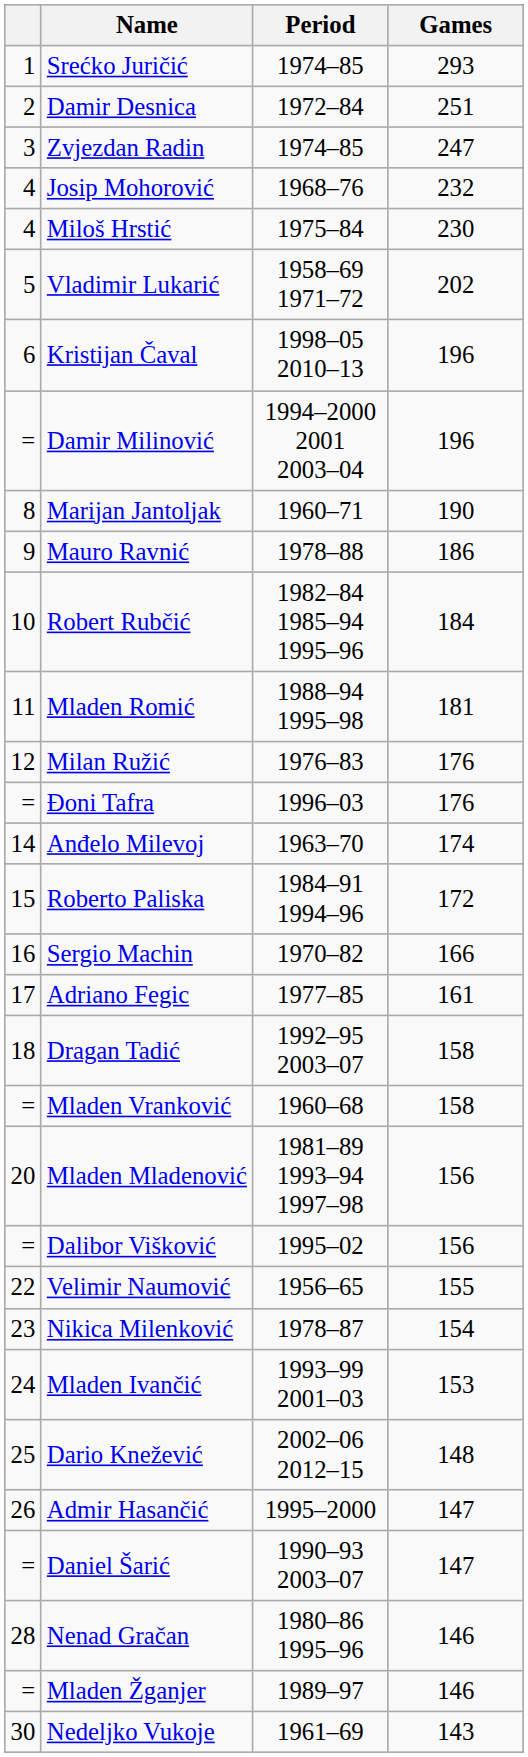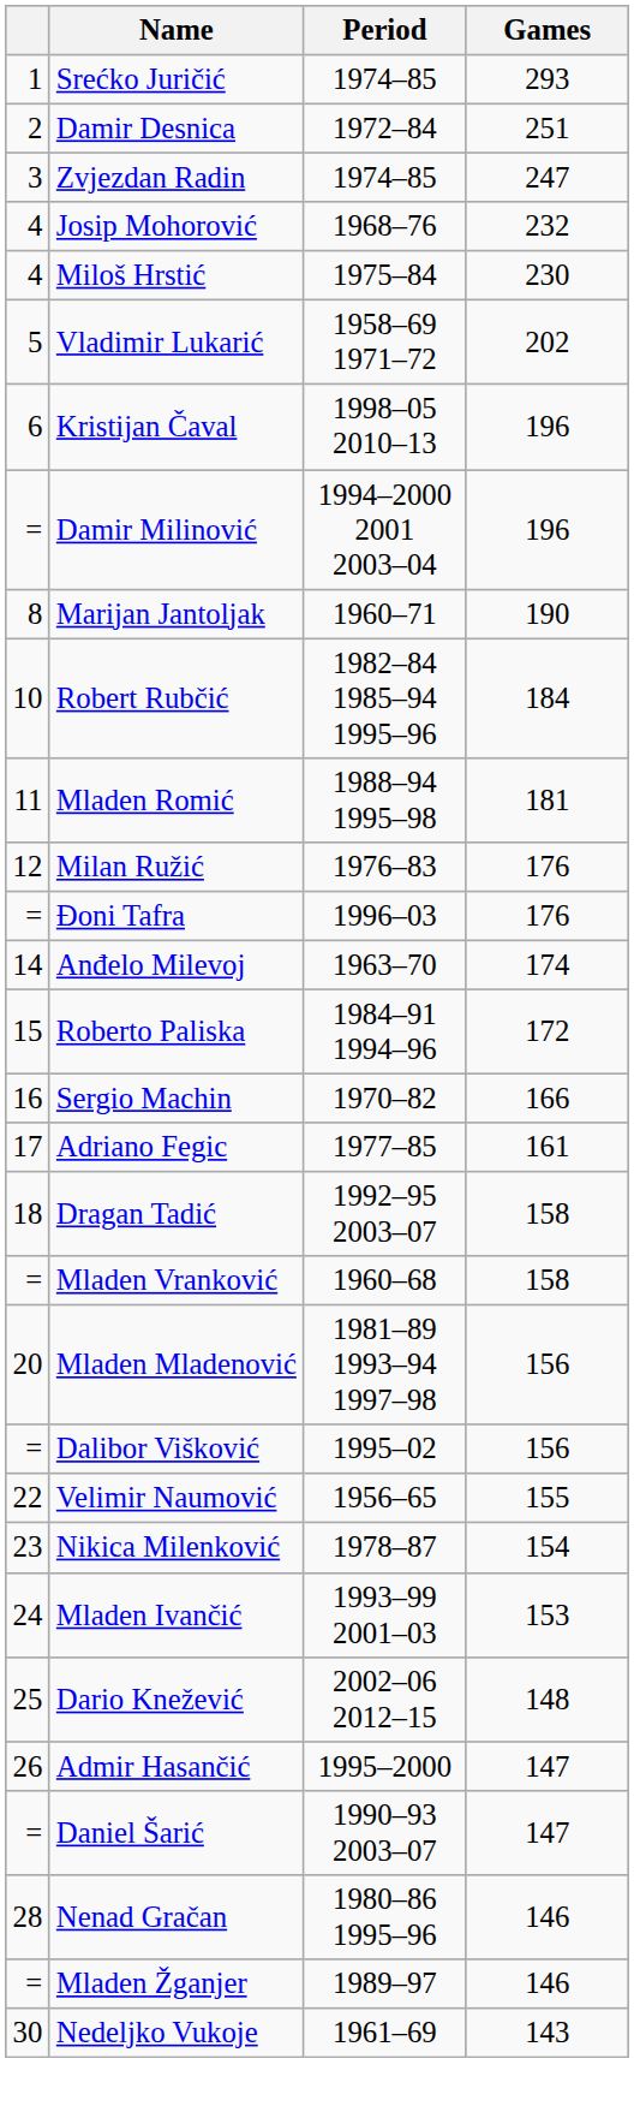- row: 9 | Mauro Ravnić | 1978–88 | 186
